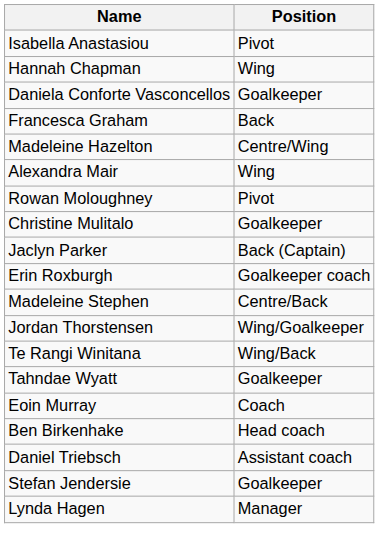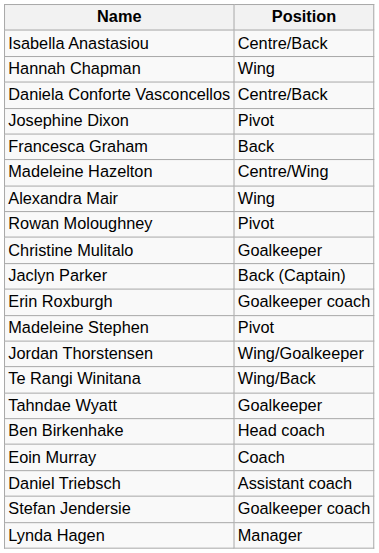Isabella Anastasiou | Position: Pivot -> Centre/Back
Daniela Conforte Vasconcellos | Position: Goalkeeper -> Centre/Back
+ row: Josephine Dixon | Pivot
Madeleine Stephen | Position: Centre/Back -> Pivot
rows swapped: Ben Birkenhake <-> Eoin Murray
Stefan Jendersie | Position: Goalkeeper -> Goalkeeper coach
